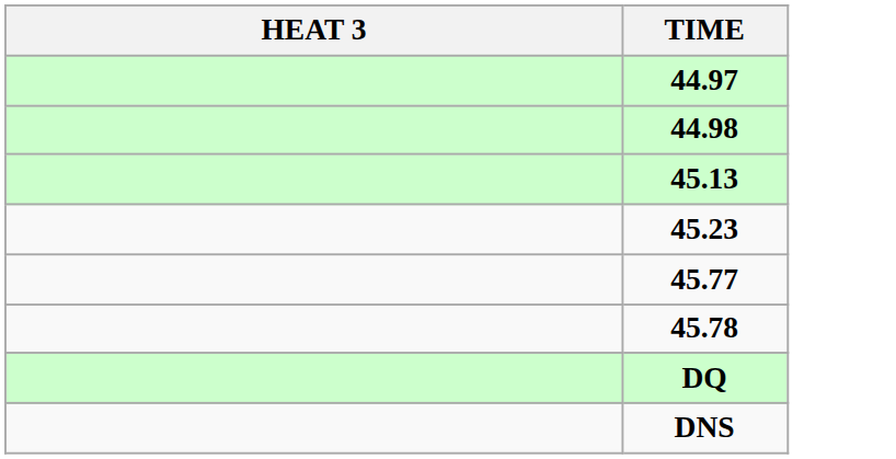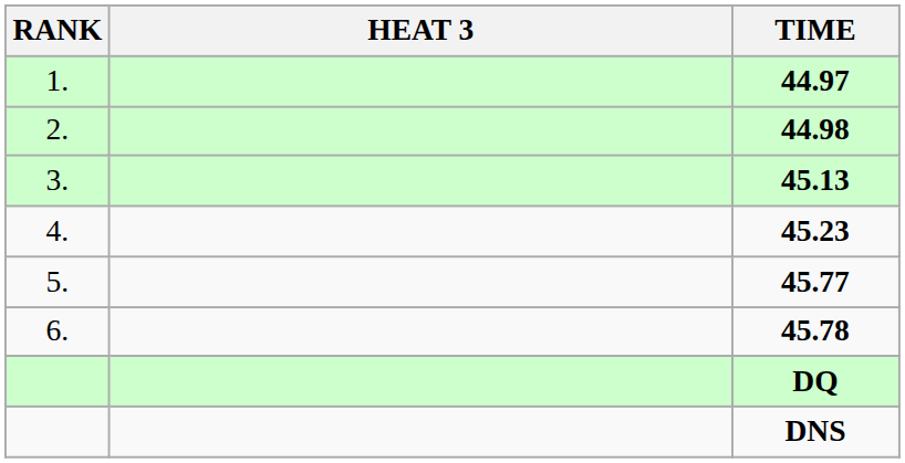+ column: RANK | 1. | 2. | 3. | 4. | 5. | 6.
